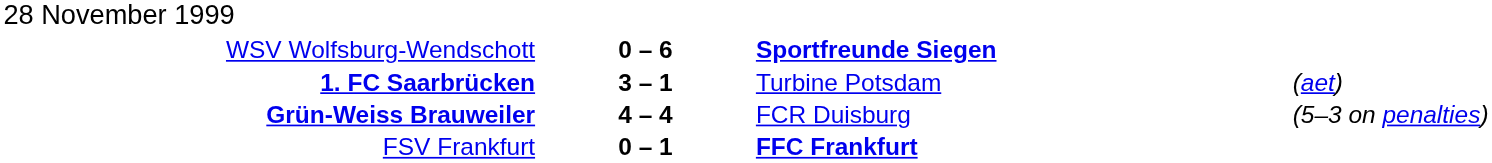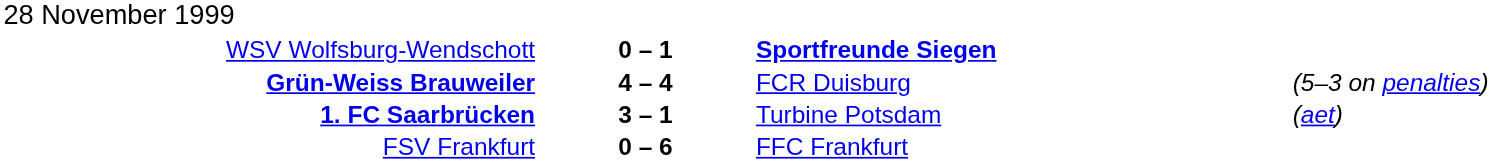WSV Wolfsburg-Wendschott | column 2: 0 – 6 -> 0 – 1
rows swapped: 1. FC Saarbrücken <-> Grün-Weiss Brauweiler
FSV Frankfurt | column 2: 0 – 1 -> 0 – 6
FSV Frankfurt | column 3: bold -> normal
